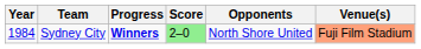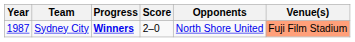Sydney City | Year: 1984 -> 1987
Sydney City | Score: lightgreen background -> no background
